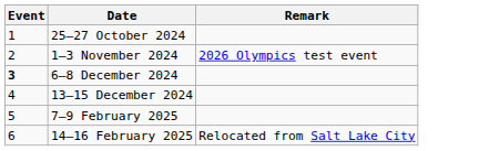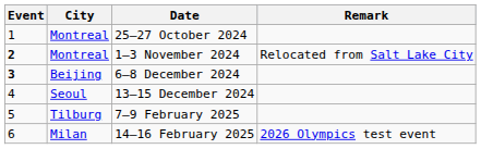+ column: City | Montreal | Montreal | Beijing | Seoul | Tilburg | Milan
1–3 November 2024 | Event: normal -> bold
1–3 November 2024 | Remark: 2026 Olympics test event -> Relocated from Salt Lake City
14–16 February 2025 | Remark: Relocated from Salt Lake City -> 2026 Olympics test event
